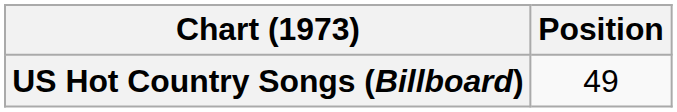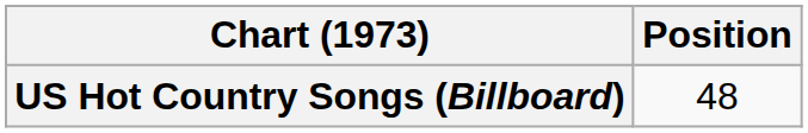US Hot Country Songs (Billboard) | Position: 49 -> 48
